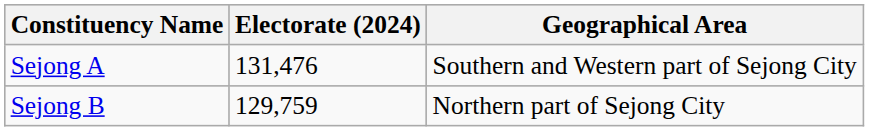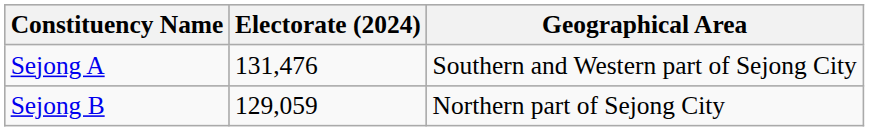Sejong B | Electorate (2024): 129,759 -> 129,059
